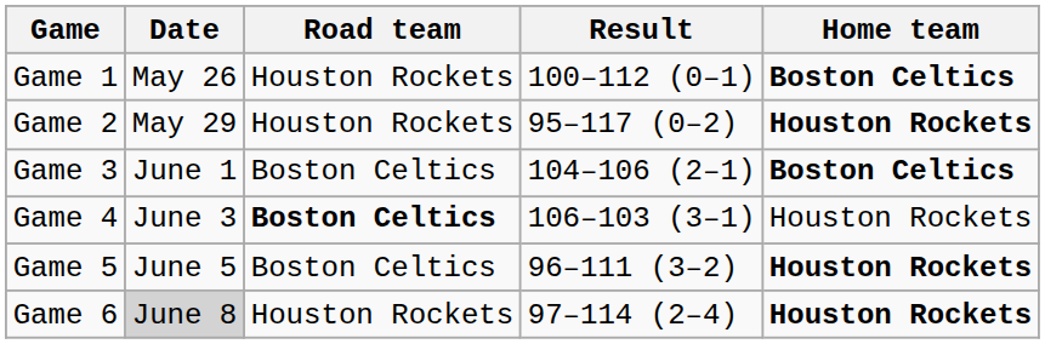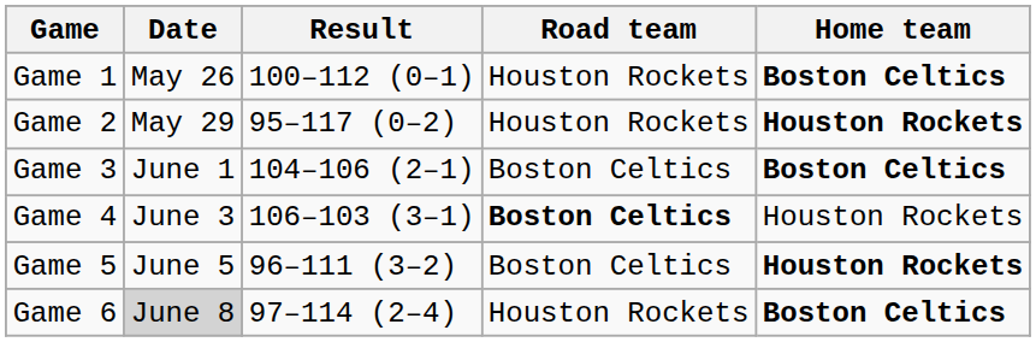columns swapped: Road team <-> Result
Game 6 | Home team: Houston Rockets -> Boston Celtics
